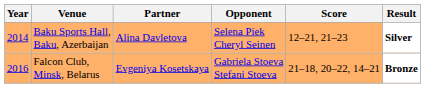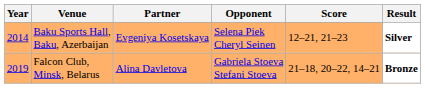Baku Sports Hall, Baku, Azerbaijan | Partner: Alina Davletova -> Evgeniya Kosetskaya
Falcon Club, Minsk, Belarus | Year: 2016 -> 2019
Falcon Club, Minsk, Belarus | Partner: Evgeniya Kosetskaya -> Alina Davletova
